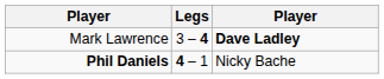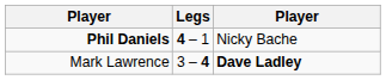rows swapped: Mark Lawrence <-> Phil Daniels
